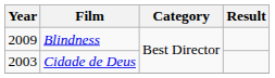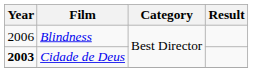Blindness | Year: 2009 -> 2006
Cidade de Deus | Year: normal -> bold
